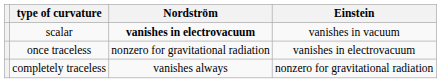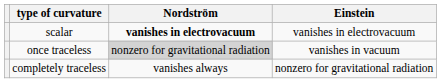scalar | Einstein: vanishes in vacuum -> vanishes in electrovacuum
once traceless | Nordström: no background -> lightgrey background
once traceless | Einstein: vanishes in electrovacuum -> vanishes in vacuum
